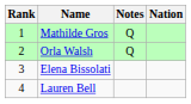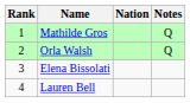columns swapped: Nation <-> Notes
